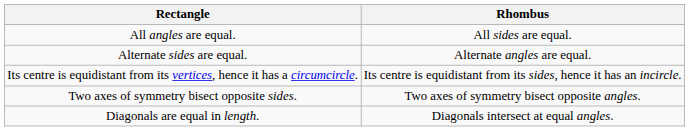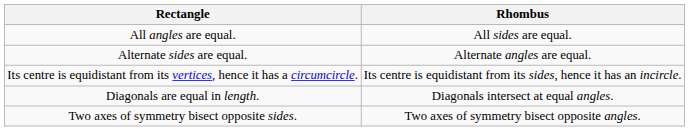rows swapped: Two axes of symmetry bisect opposite sides. <-> Diagonals are equal in length.
